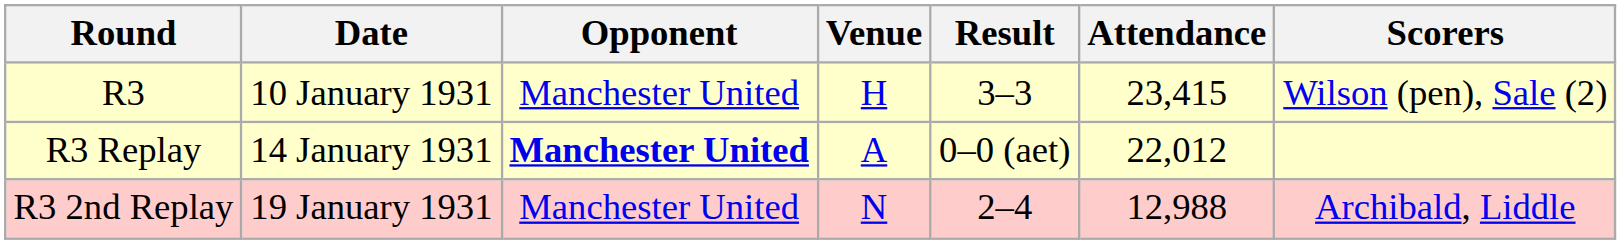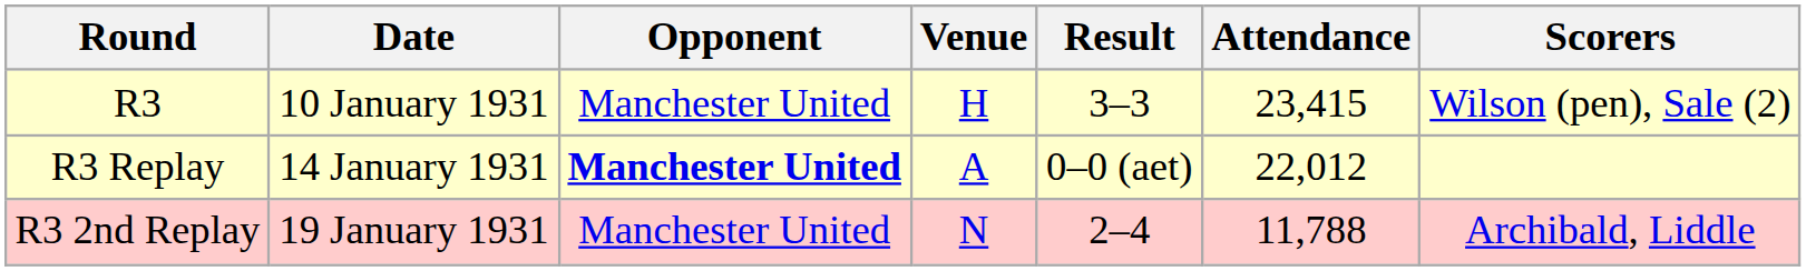R3 2nd Replay | Attendance: 12,988 -> 11,788
